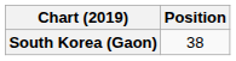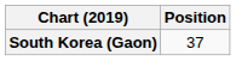South Korea (Gaon) | Position: 38 -> 37
